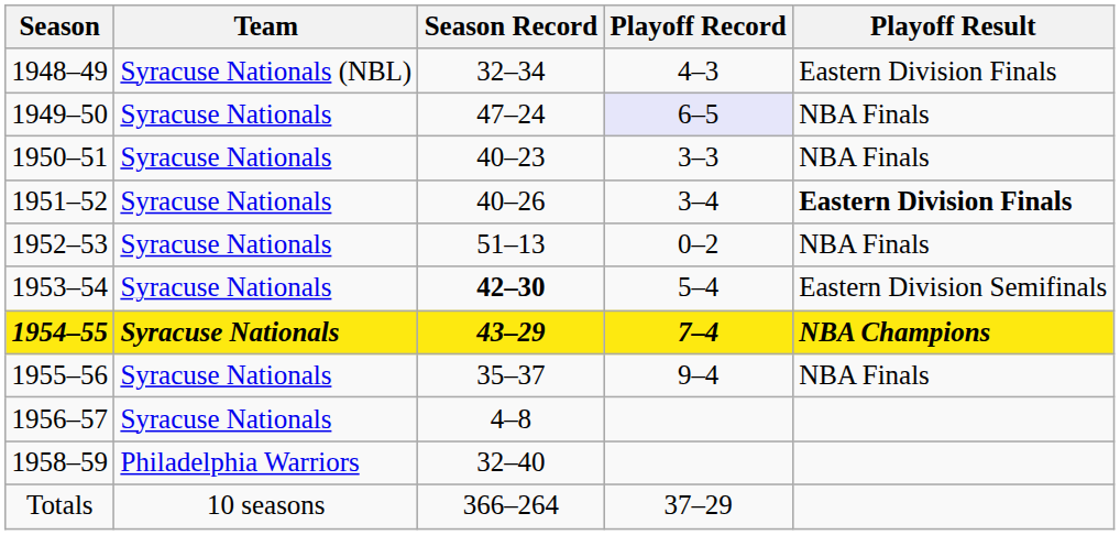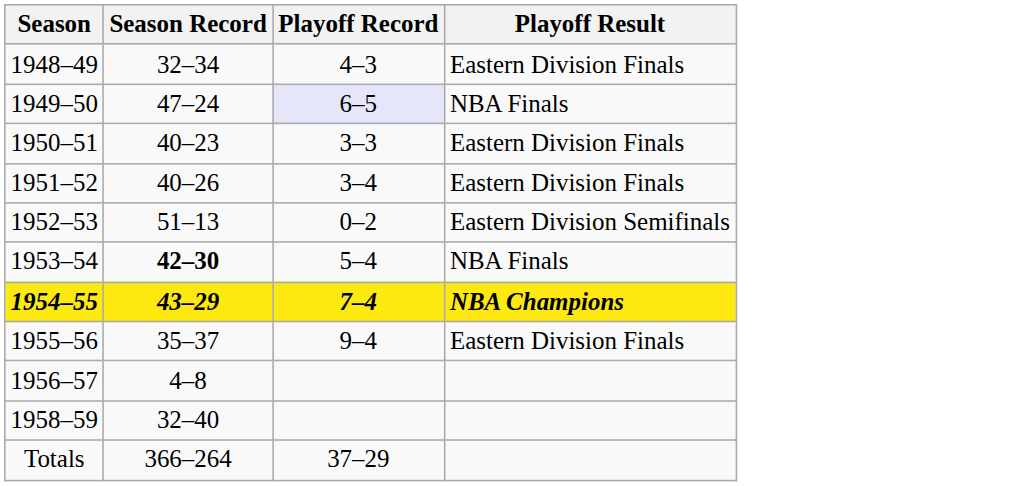- column: Team | Syracuse Nationals (NBL) | Syracuse Nationals | Syracuse Nationals | Syracuse Nationals | Syracuse Nationals | Syracuse Nationals | Syracuse Nationals | Syracuse Nationals | Syracuse Nationals | Philadelphia Warriors | 10 seasons
1950–51 | Playoff Result: NBA Finals -> Eastern Division Finals
1951–52 | Playoff Result: bold -> normal
1952–53 | Playoff Result: NBA Finals -> Eastern Division Semifinals
1953–54 | Playoff Result: Eastern Division Semifinals -> NBA Finals
1955–56 | Playoff Result: NBA Finals -> Eastern Division Finals
